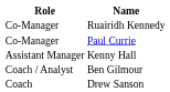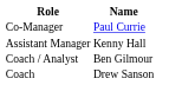- row: Co-Manager | Ruairidh Kennedy
